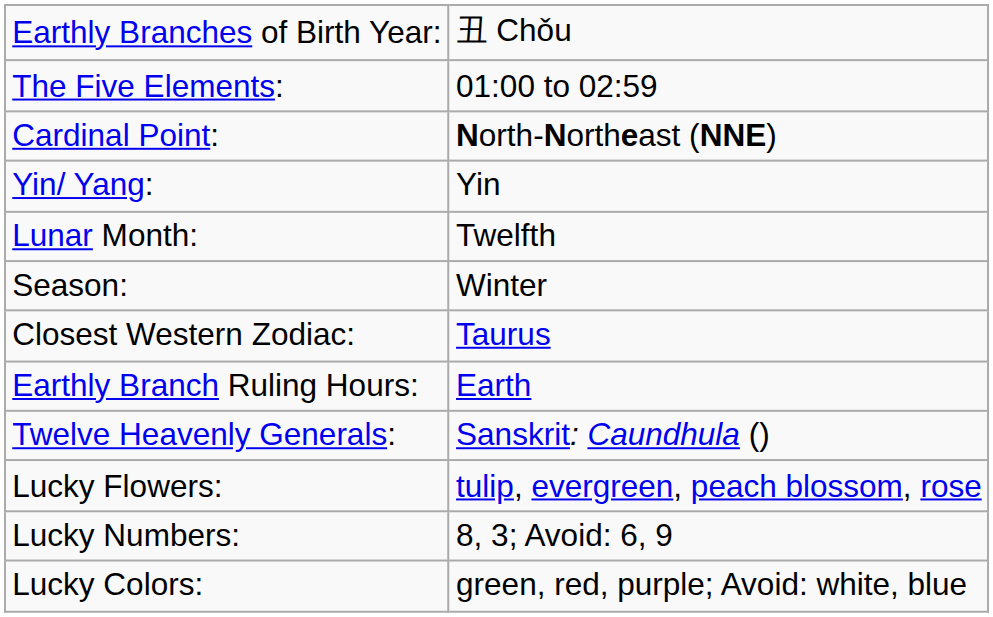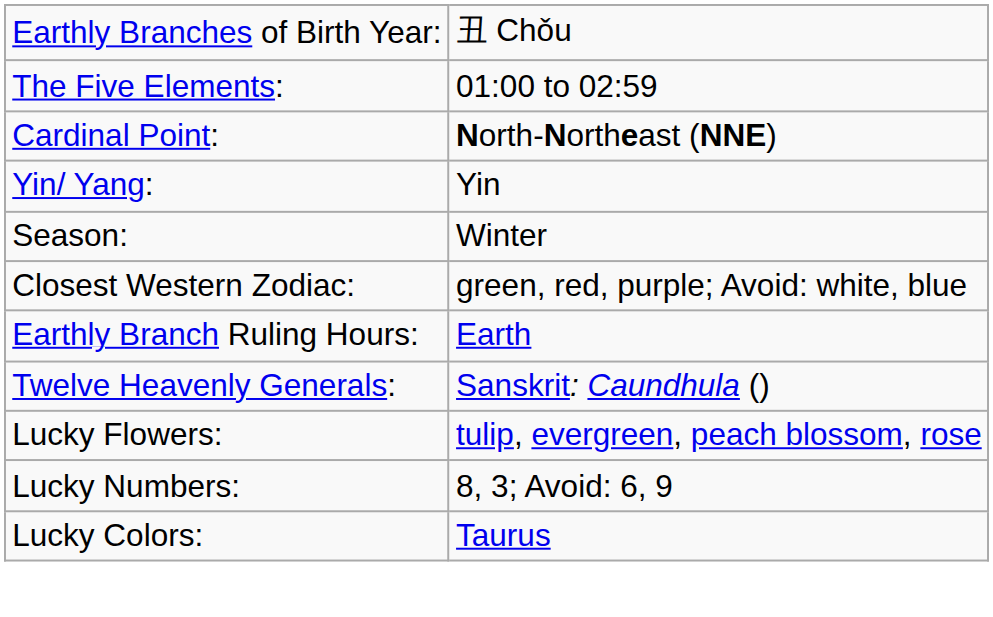- row: Lunar Month: | Twelfth
Closest Western Zodiac: | column 2: Taurus -> green, red, purple; Avoid: white, blue
Lucky Colors: | column 2: green, red, purple; Avoid: white, blue -> Taurus
